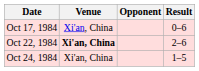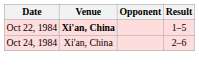- row: Oct 17, 1984 | Xi'an, China | 0–6
Oct 22, 1984 | Result: 2–6 -> 1–5
Oct 24, 1984 | Result: 1–5 -> 2–6
